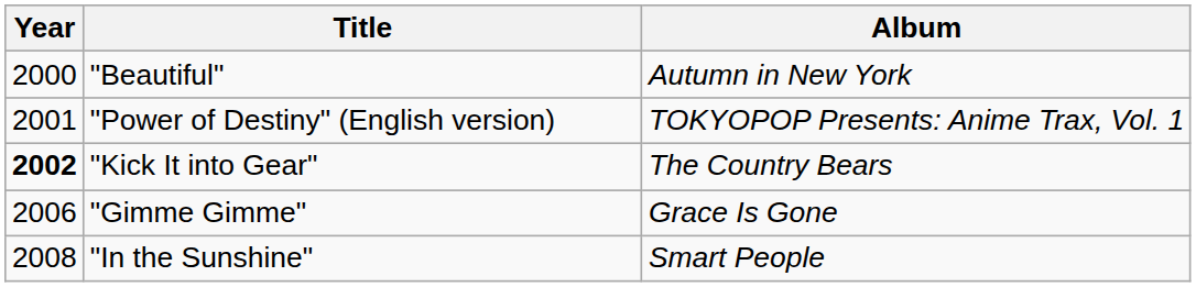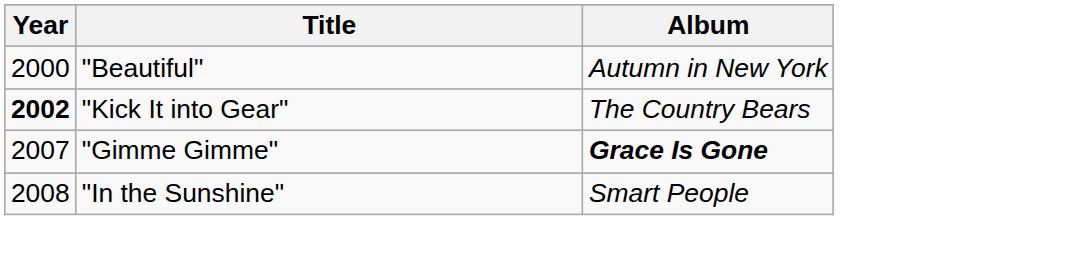- row: 2001 | "Power of Destiny" (English version) | TOKYOPOP Presents: Anime Trax, Vol. 1
"Gimme Gimme" | Year: 2006 -> 2007
"Gimme Gimme" | Album: normal -> bold
